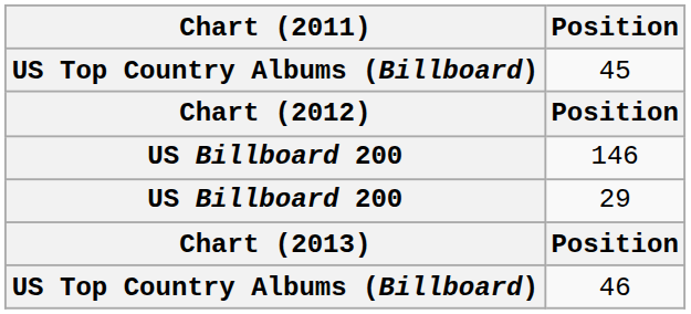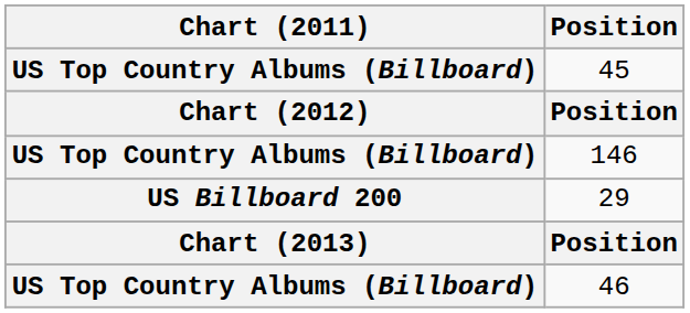146 | Chart (2011): US Billboard 200 -> US Top Country Albums (Billboard)
